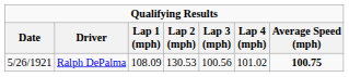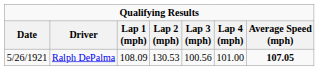Ralph DePalma | Lap 4 (mph): 101.02 -> 101.00
Ralph DePalma | Average Speed (mph): 100.75 -> 107.05
